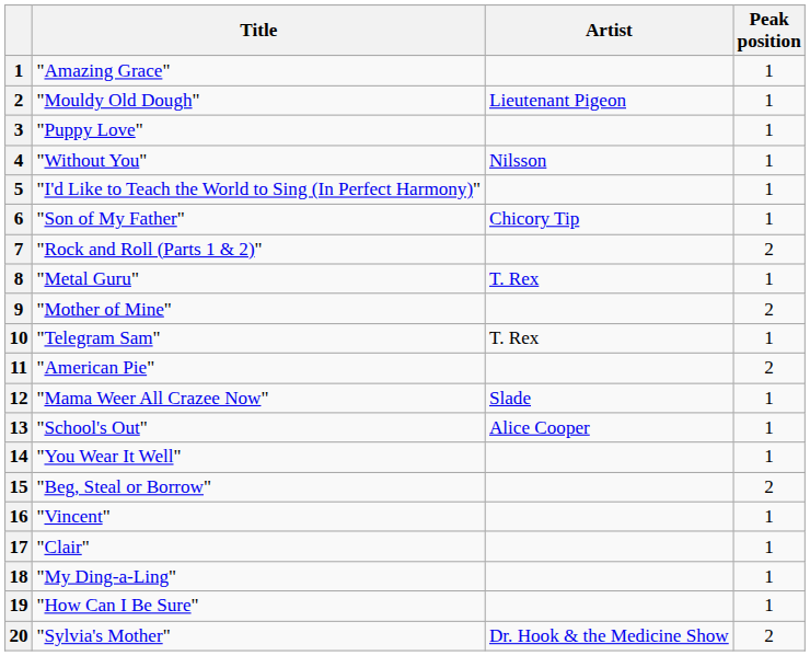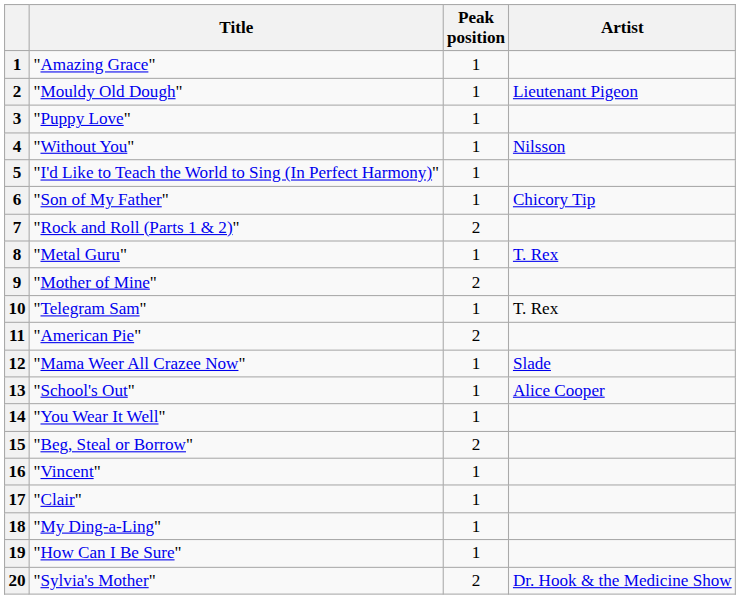columns swapped: Artist <-> Peak position
